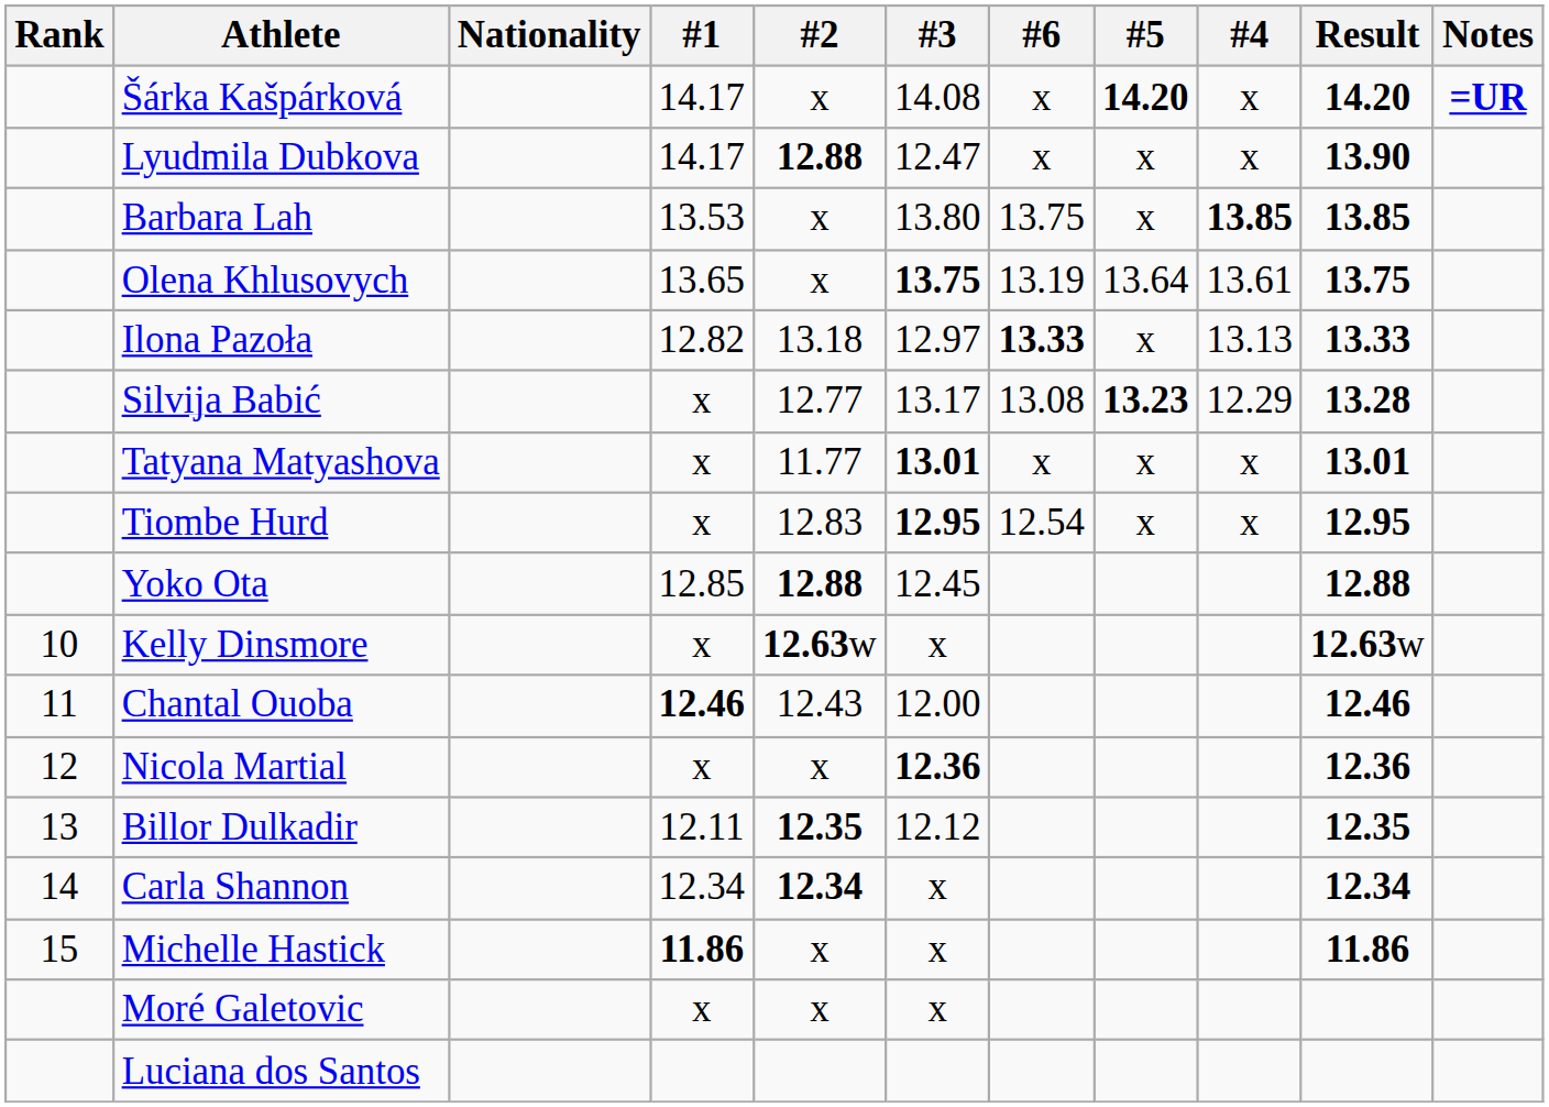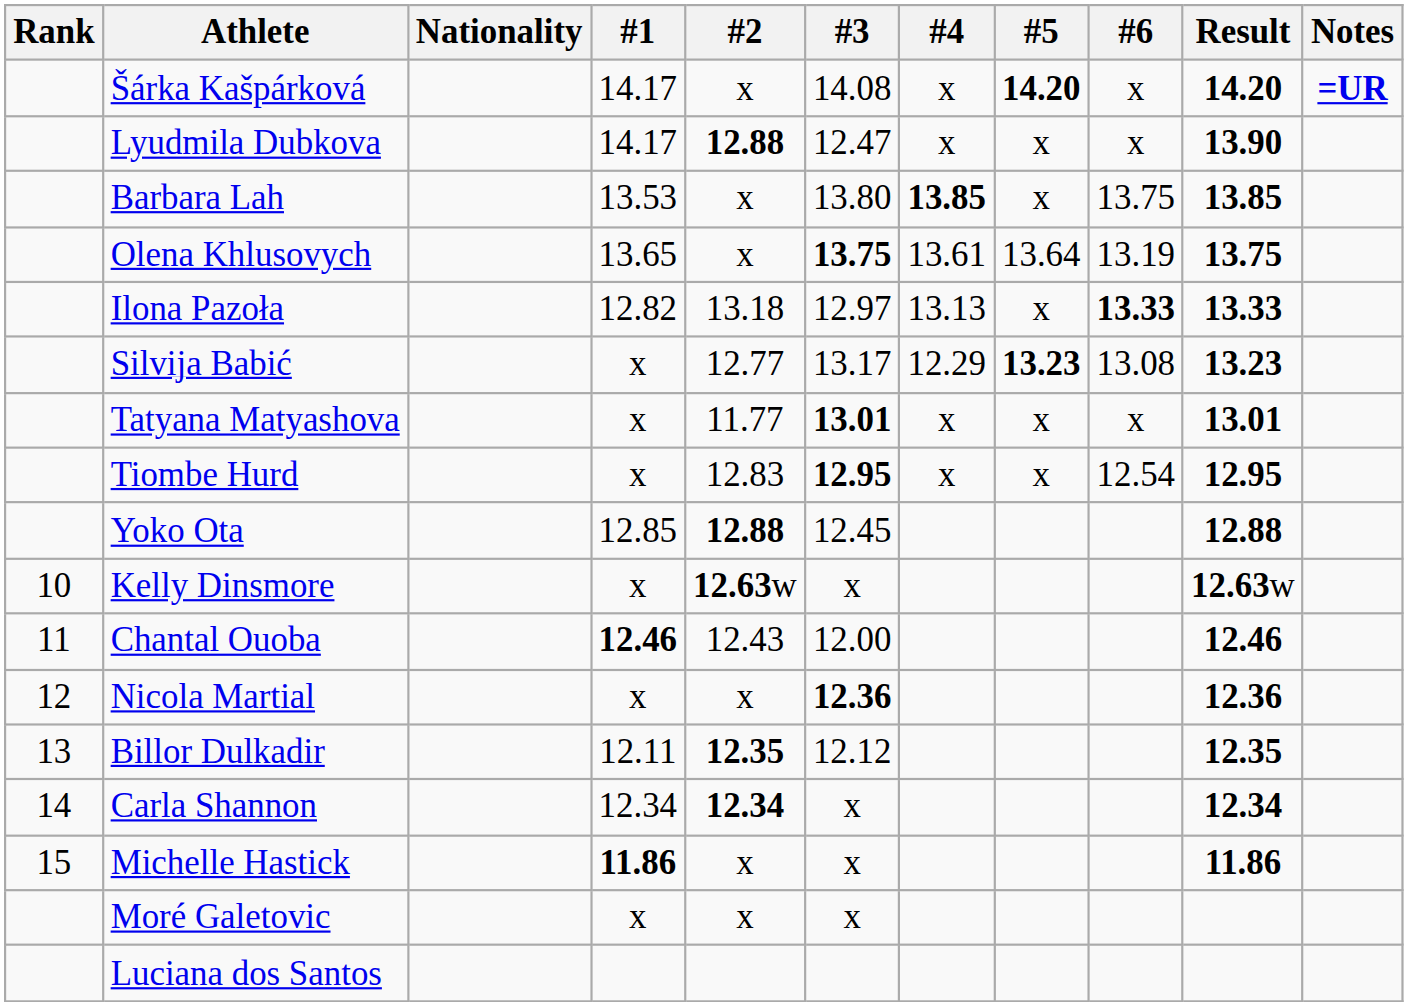columns swapped: #4 <-> #6
Silvija Babić | Result: 13.28 -> 13.23
